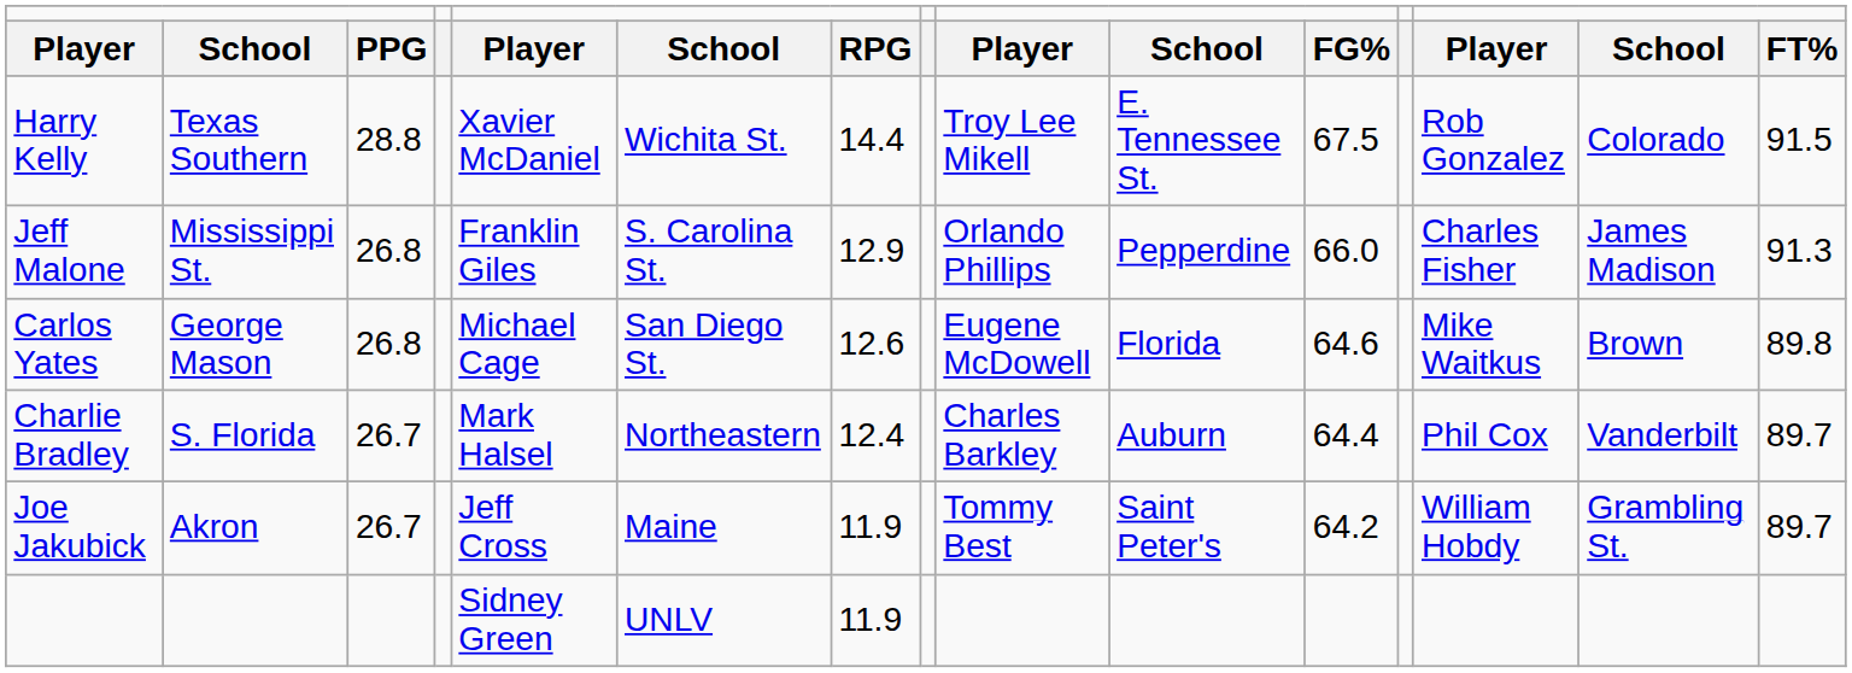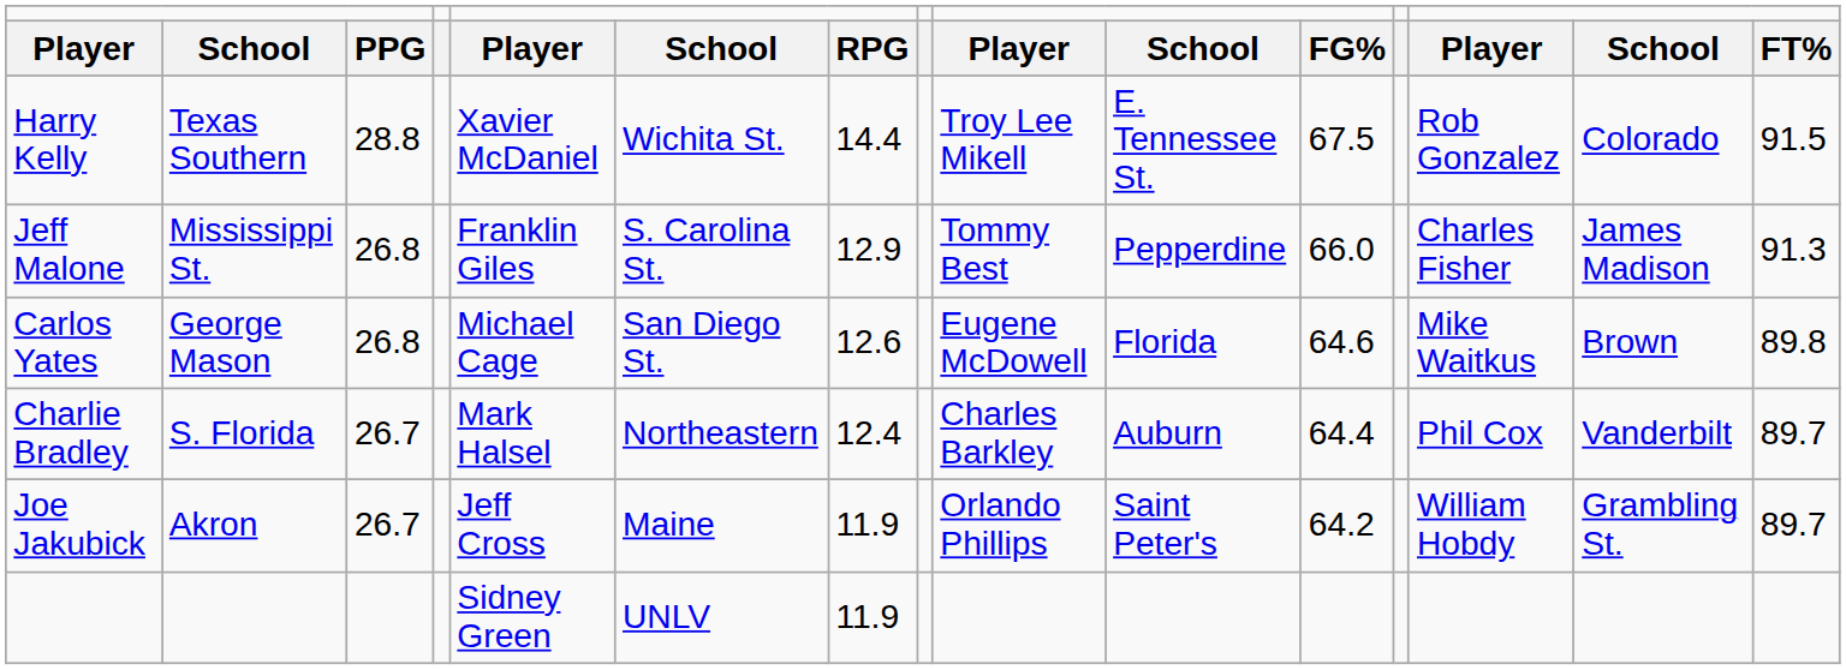Jeff Malone | column 9: Orlando Phillips -> Tommy Best
Joe Jakubick | column 9: Tommy Best -> Orlando Phillips
